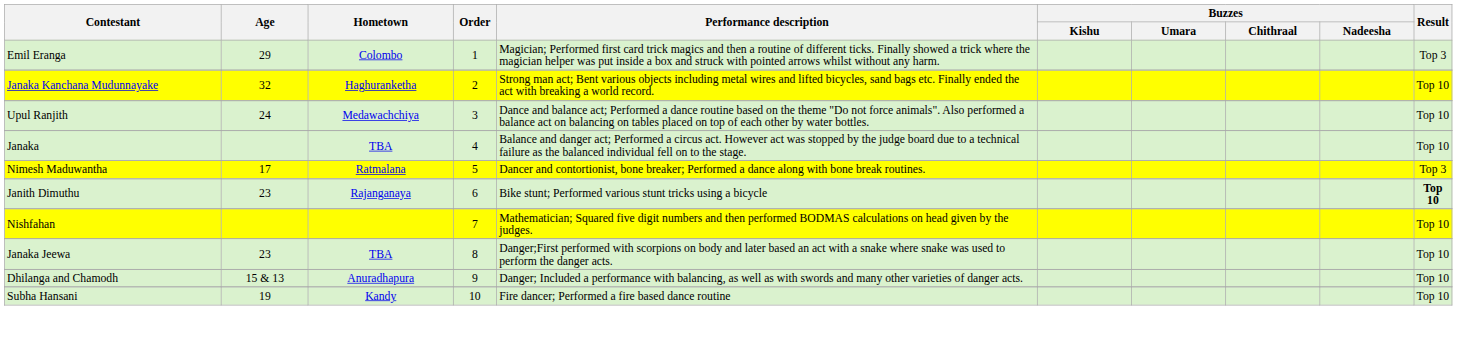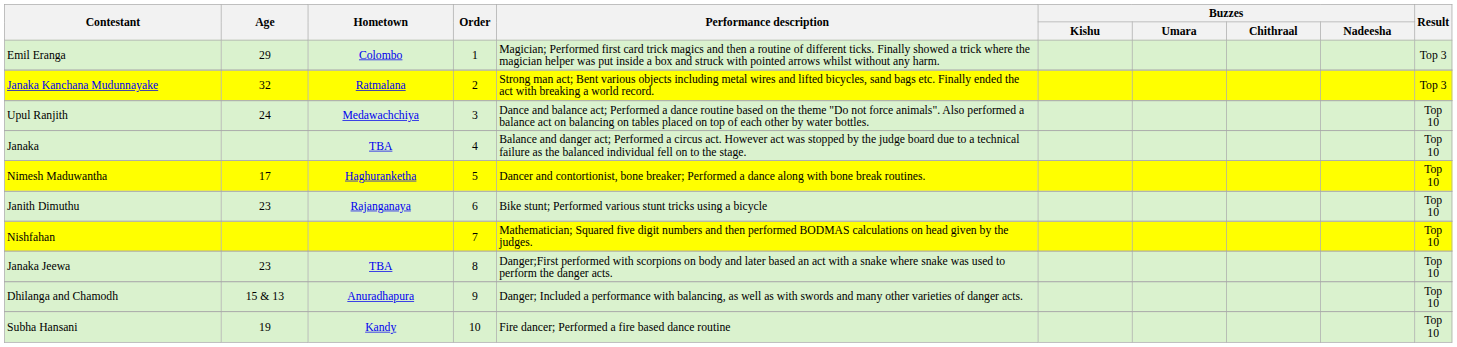Janaka Kanchana Mudunnayake | Hometown: Haghuranketha -> Ratmalana
Janaka Kanchana Mudunnayake | Result: Top 10 -> Top 3
Nimesh Maduwantha | Hometown: Ratmalana -> Haghuranketha
Nimesh Maduwantha | Result: Top 3 -> Top 10
Janith Dimuthu | Result: bold -> normal
